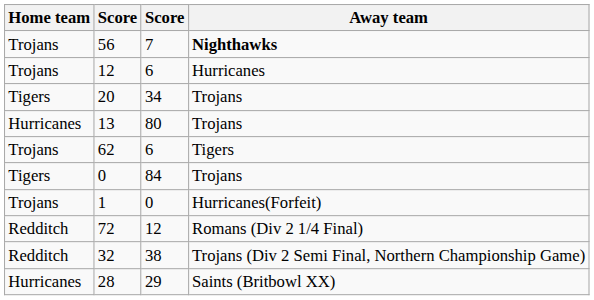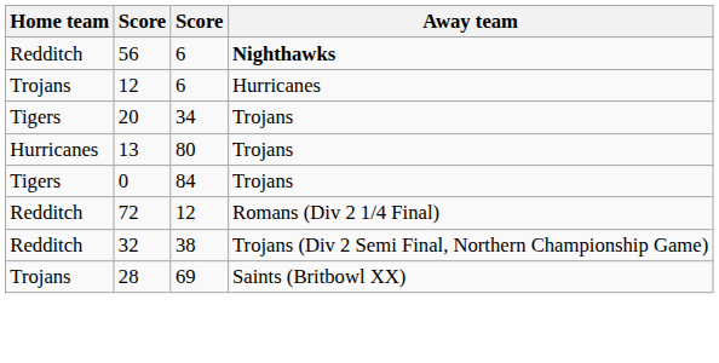56 | Home team: Trojans -> Redditch
56 | column 3: 7 -> 6
- row: Trojans | 62 | 6 | Tigers
- row: Trojans | 1 | 0 | Hurricanes(Forfeit)
28 | Home team: Hurricanes -> Trojans
28 | column 3: 29 -> 69
